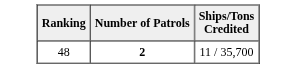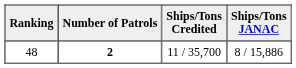+ column: Ships/Tons JANAC | 8 / 15,886
